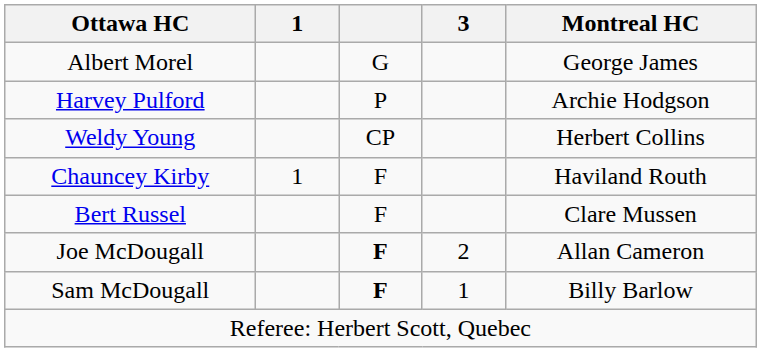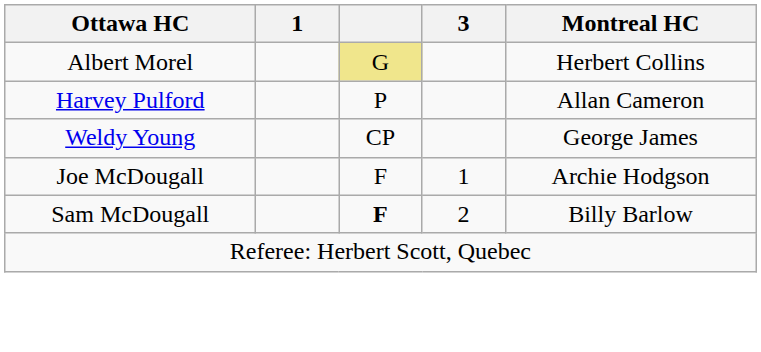Albert Morel | column 3: no background -> khaki background
Albert Morel | Montreal HC: George James -> Herbert Collins
Harvey Pulford | Montreal HC: Archie Hodgson -> Allan Cameron
Weldy Young | Montreal HC: Herbert Collins -> George James
- row: Chauncey Kirby | 1 | F | Haviland Routh
- row: Bert Russel | F | Clare Mussen
Joe McDougall | column 3: bold -> normal
Joe McDougall | 3: 2 -> 1
Joe McDougall | Montreal HC: Allan Cameron -> Archie Hodgson
Sam McDougall | 3: 1 -> 2
